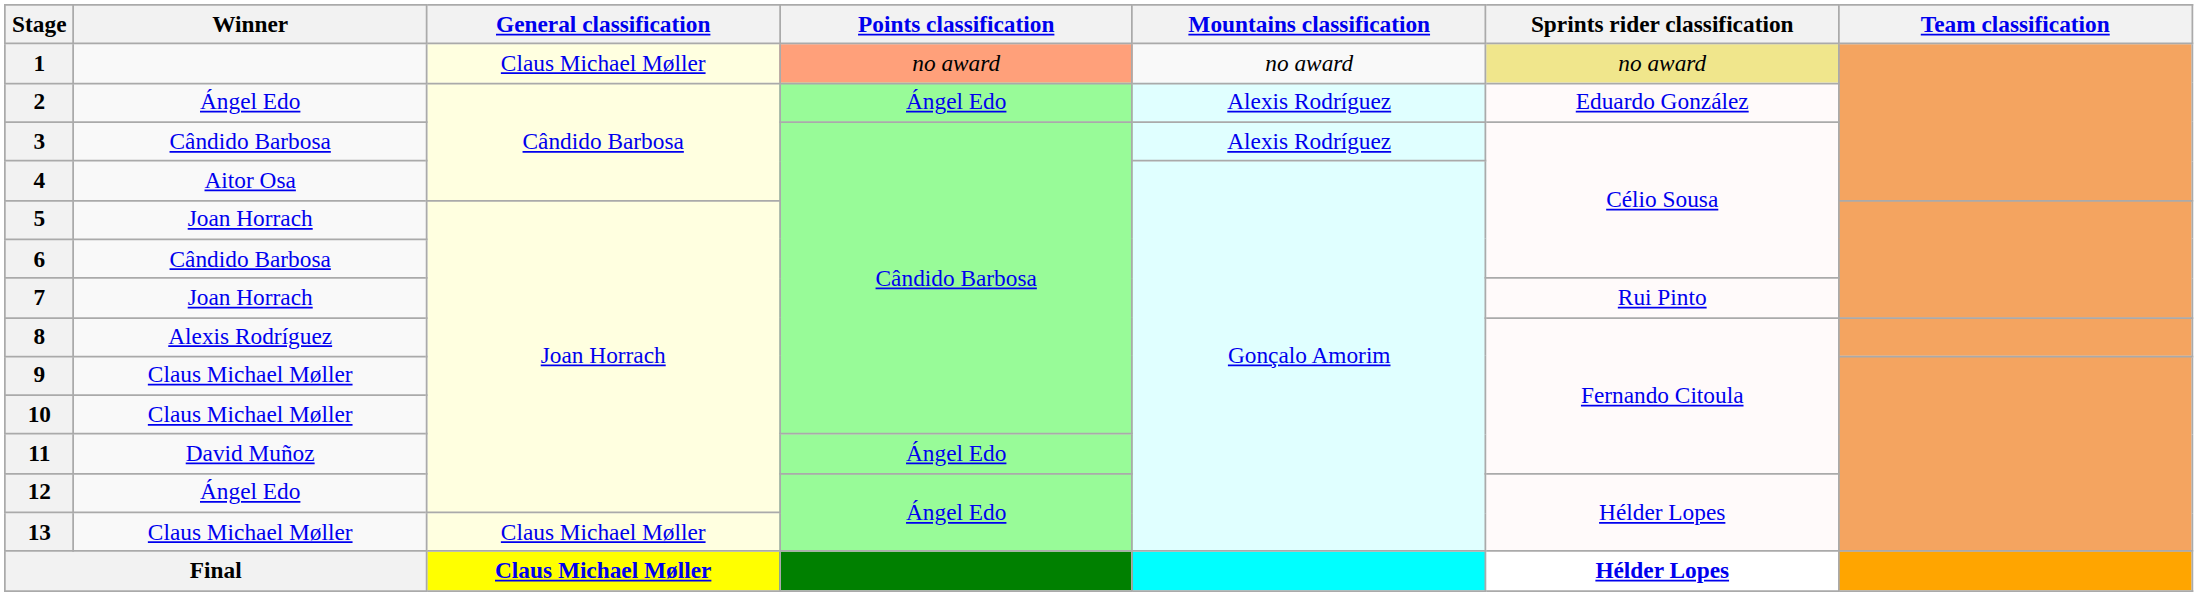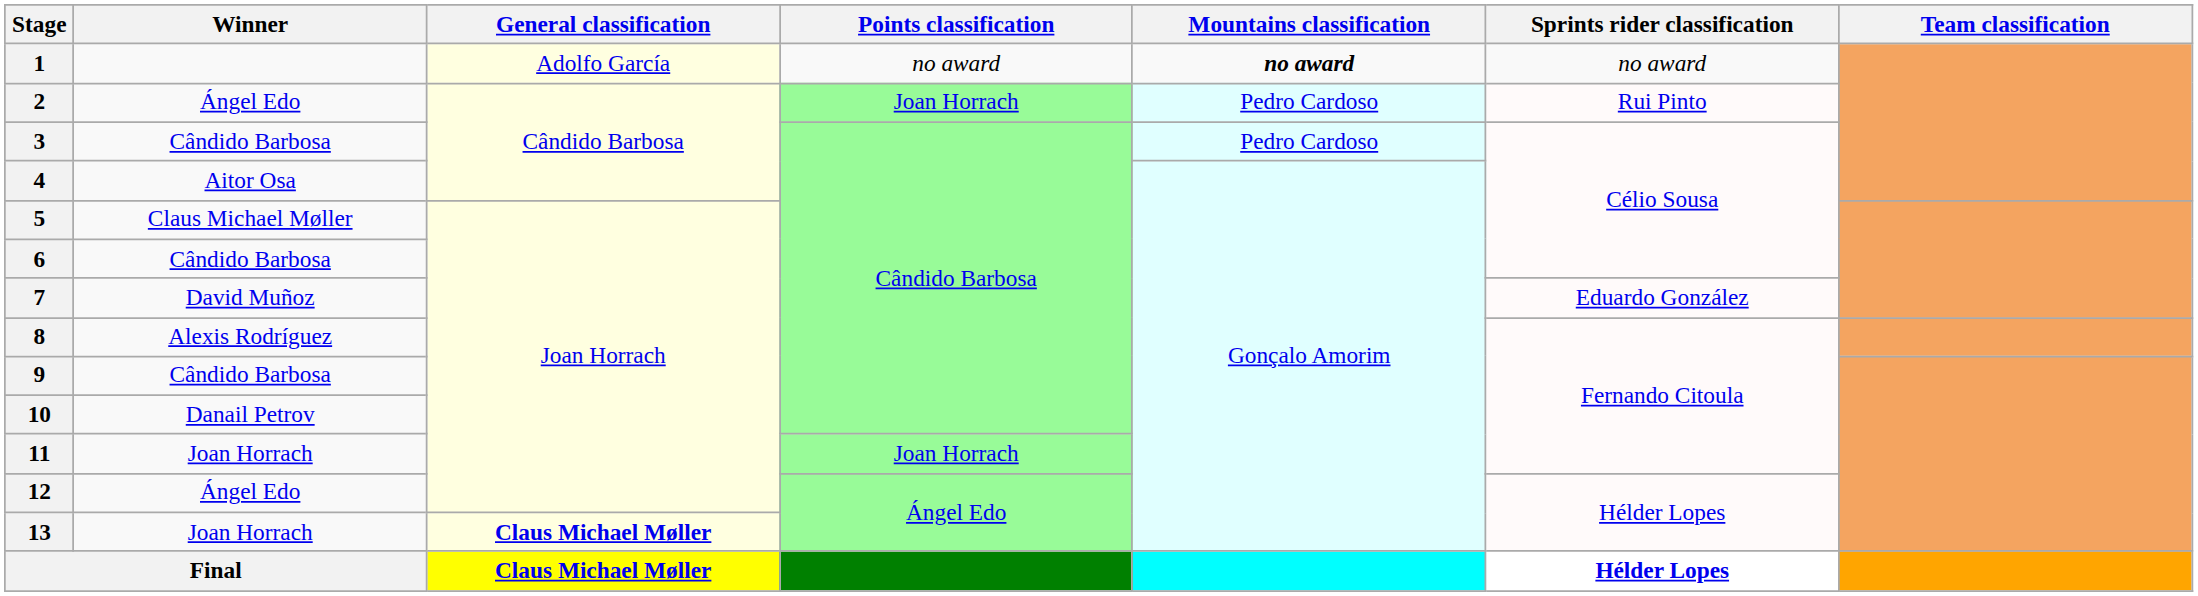1 | General classification: Claus Michael Møller -> Adolfo García
1 | Points classification: lightsalmon background -> no background
1 | Mountains classification: normal -> bold
1 | Sprints rider classification: khaki background -> no background
2 | Points classification: Ángel Edo -> Joan Horrach
2 | Mountains classification: Alexis Rodríguez -> Pedro Cardoso
2 | Sprints rider classification: Eduardo González -> Rui Pinto
3 | Mountains classification: Alexis Rodríguez -> Pedro Cardoso
5 | Winner: Joan Horrach -> Claus Michael Møller
7 | Winner: Joan Horrach -> David Muñoz
7 | Sprints rider classification: Rui Pinto -> Eduardo González
9 | Winner: Claus Michael Møller -> Cândido Barbosa
10 | Winner: Claus Michael Møller -> Danail Petrov
11 | Winner: David Muñoz -> Joan Horrach
11 | Points classification: Ángel Edo -> Joan Horrach
13 | Winner: Claus Michael Møller -> Joan Horrach
13 | General classification: normal -> bold
